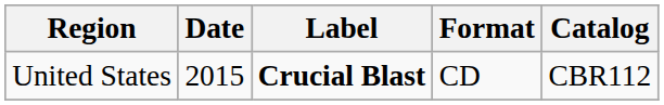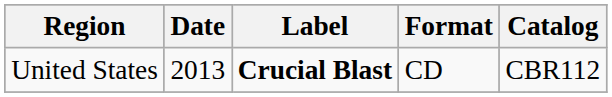United States | Date: 2015 -> 2013
